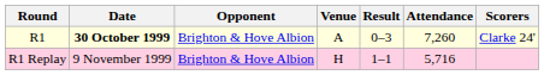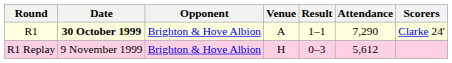R1 | Result: 0–3 -> 1–1
R1 | Attendance: 7,260 -> 7,290
R1 Replay | Result: 1–1 -> 0–3
R1 Replay | Attendance: 5,716 -> 5,612
